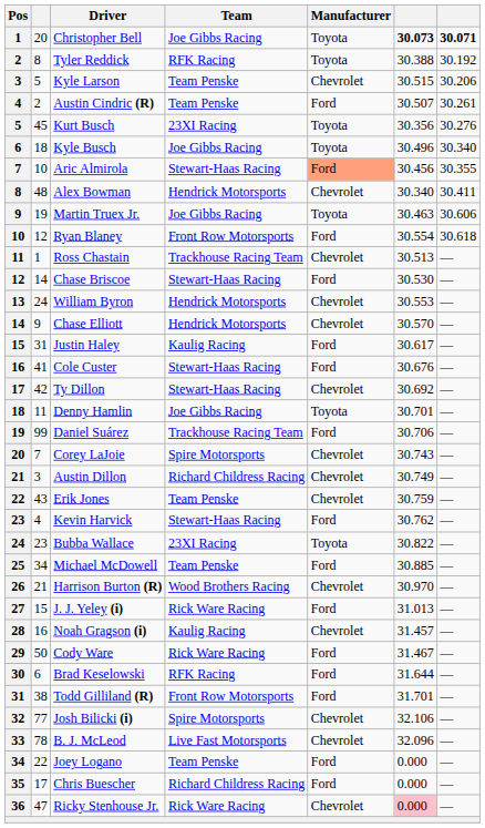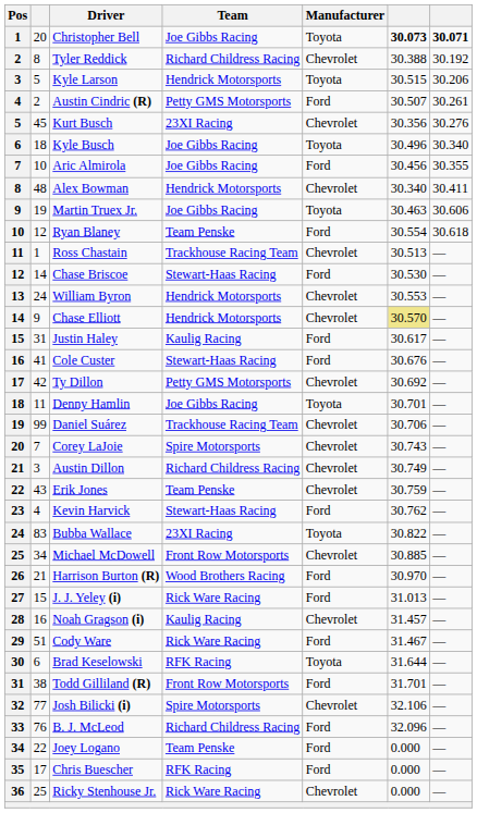Tyler Reddick | Team: RFK Racing -> Richard Childress Racing
Tyler Reddick | Manufacturer: Toyota -> Chevrolet
Kyle Larson | Team: Team Penske -> Hendrick Motorsports
Kyle Larson | Manufacturer: Chevrolet -> Toyota
Austin Cindric (R) | Team: Team Penske -> Petty GMS Motorsports
Kurt Busch | Manufacturer: Toyota -> Chevrolet
Aric Almirola | Team: Stewart-Haas Racing -> Joe Gibbs Racing
Aric Almirola | Manufacturer: lightsalmon background -> no background
Ryan Blaney | Team: Front Row Motorsports -> Team Penske
Chase Elliott | column 6: no background -> khaki background
Ty Dillon | Team: Stewart-Haas Racing -> Petty GMS Motorsports
Daniel Suárez | Manufacturer: Ford -> Chevrolet
Bubba Wallace | column 2: 23 -> 83
Michael McDowell | Team: Team Penske -> Front Row Motorsports
Michael McDowell | Manufacturer: Ford -> Chevrolet
Harrison Burton (R) | Manufacturer: Chevrolet -> Ford
Cody Ware | column 2: 50 -> 51
Brad Keselowski | Manufacturer: Ford -> Toyota
B. J. McLeod | column 2: 78 -> 76
B. J. McLeod | Team: Live Fast Motorsports -> Richard Childress Racing
B. J. McLeod | Manufacturer: Chevrolet -> Ford
Chris Buescher | Team: Richard Childress Racing -> RFK Racing
Ricky Stenhouse Jr. | column 2: 47 -> 25
Ricky Stenhouse Jr. | column 6: pink background -> no background
